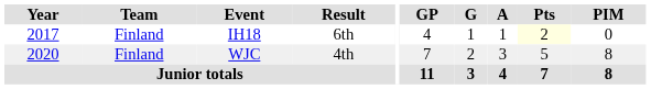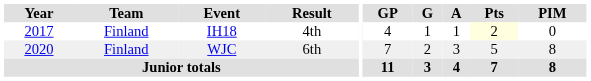IH18 | Result: 6th -> 4th
WJC | Result: 4th -> 6th
